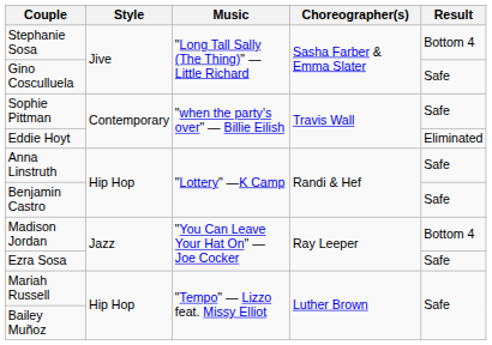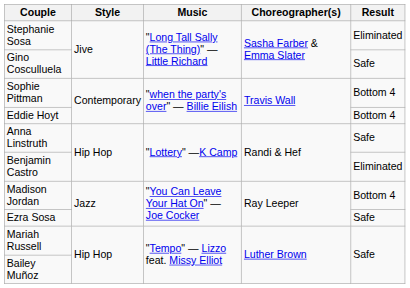Stephanie Sosa | Result: Bottom 4 -> Eliminated
Sophie Pittman | Result: Safe -> Bottom 4
Eddie Hoyt | Result: Eliminated -> Bottom 4
Benjamin Castro | Result: Safe -> Eliminated
